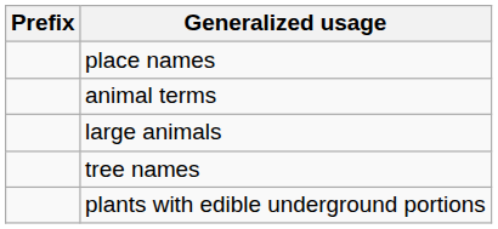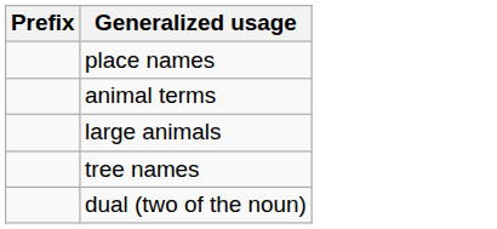- row: plants with edible underground portions
+ row: dual (two of the noun)
